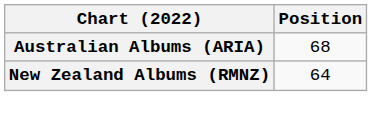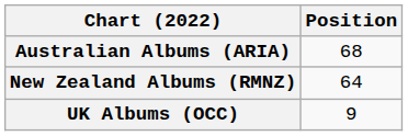+ row: UK Albums (OCC) | 9
